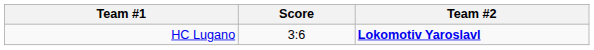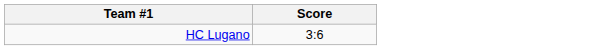- column: Team #2 | Lokomotiv Yaroslavl
